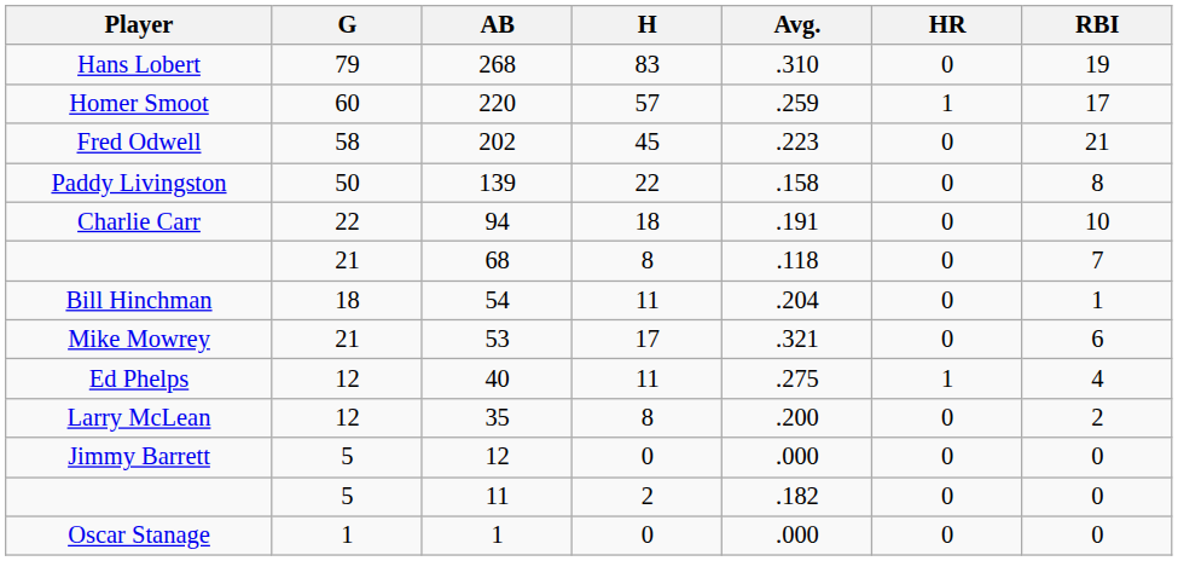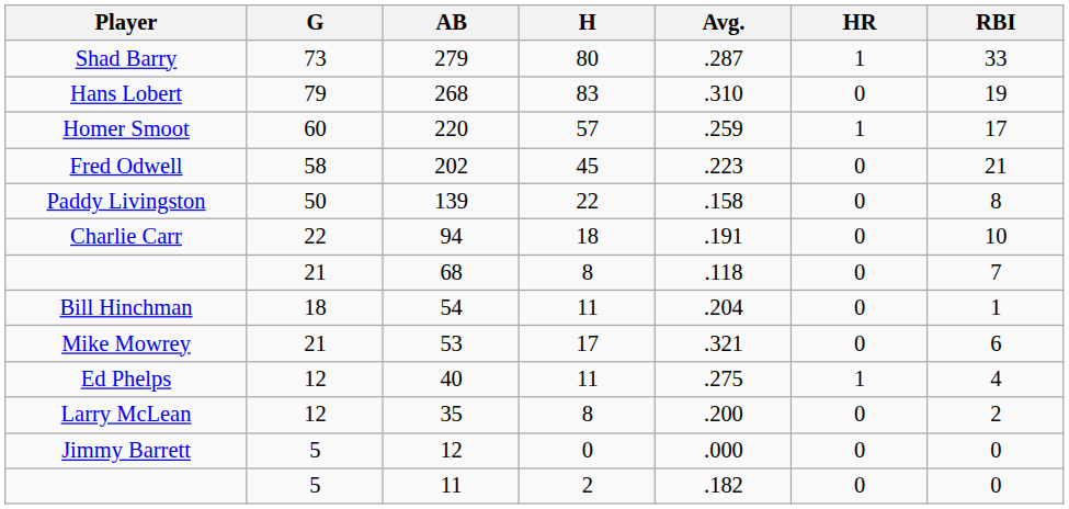+ row: Shad Barry | 73 | 279 | 80 | .287 | 1 | 33
- row: Oscar Stanage | 1 | 1 | 0 | .000 | 0 | 0
